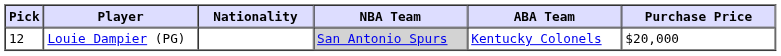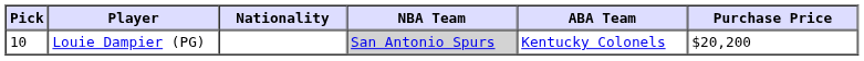Louie Dampier (PG) | Pick: 12 -> 10
Louie Dampier (PG) | Purchase Price: $20,000 -> $20,200
